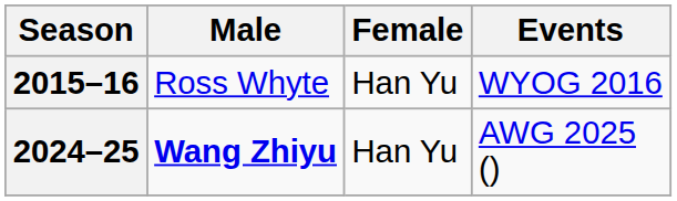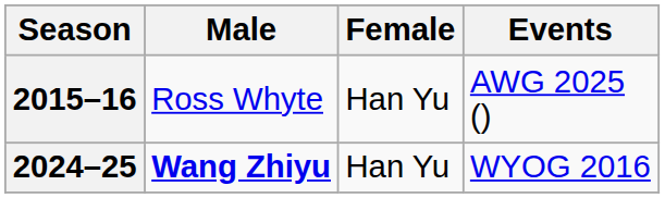2015–16 | Events: WYOG 2016 -> AWG 2025 ()
2024–25 | Events: AWG 2025 () -> WYOG 2016
